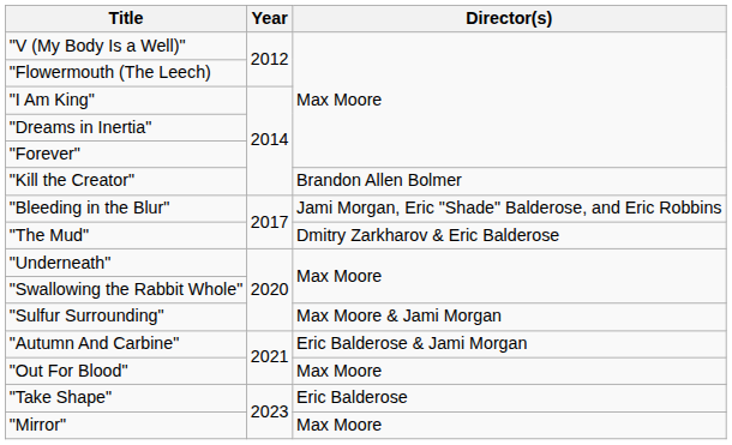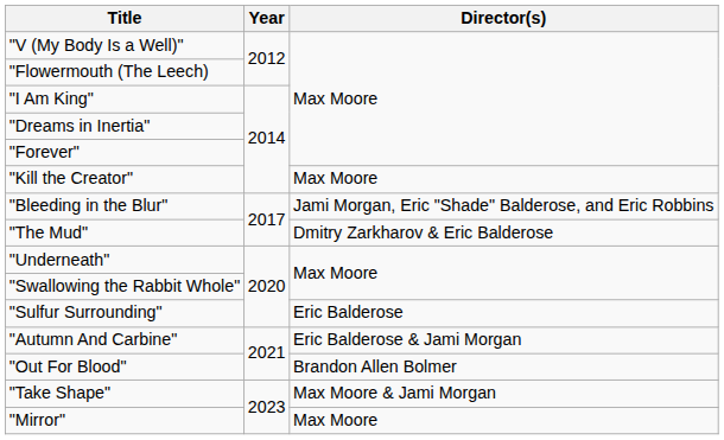"Kill the Creator" | Director(s): Brandon Allen Bolmer -> Max Moore
"Sulfur Surrounding" | Director(s): Max Moore & Jami Morgan -> Eric Balderose
"Out For Blood" | Director(s): Max Moore -> Brandon Allen Bolmer
"Take Shape" | Director(s): Eric Balderose -> Max Moore & Jami Morgan
